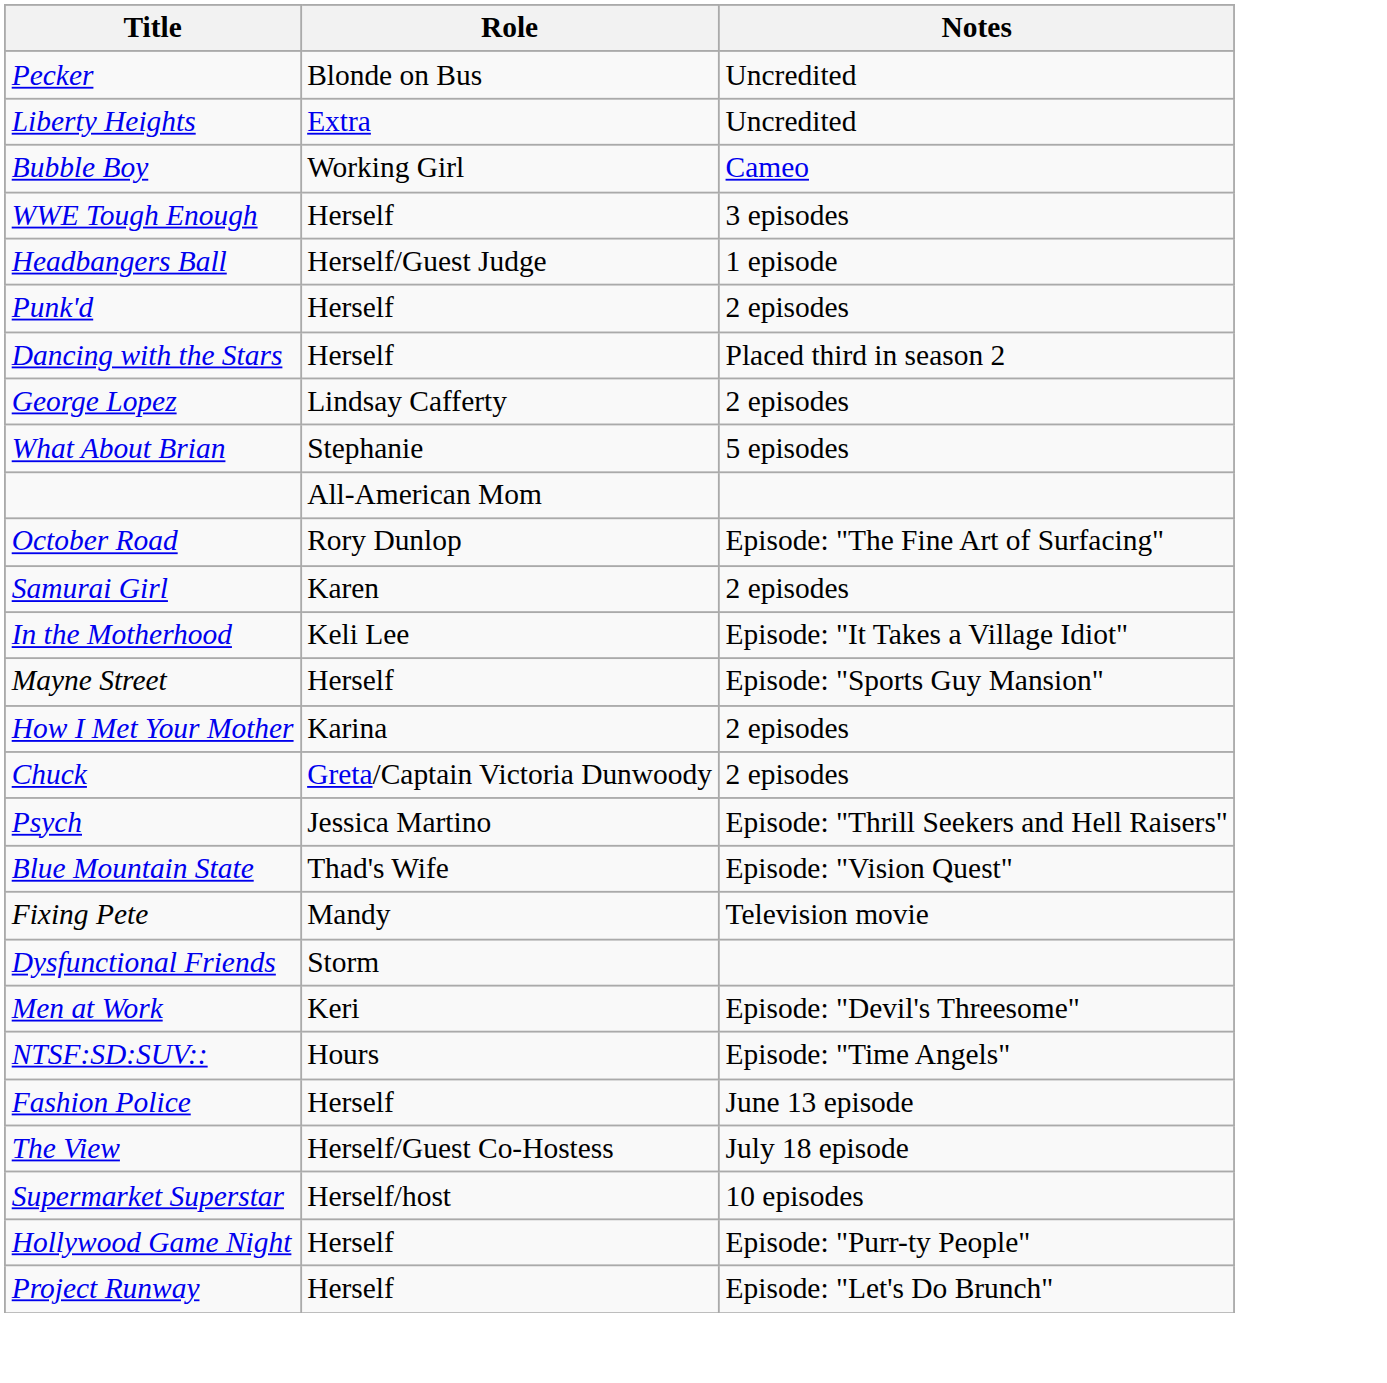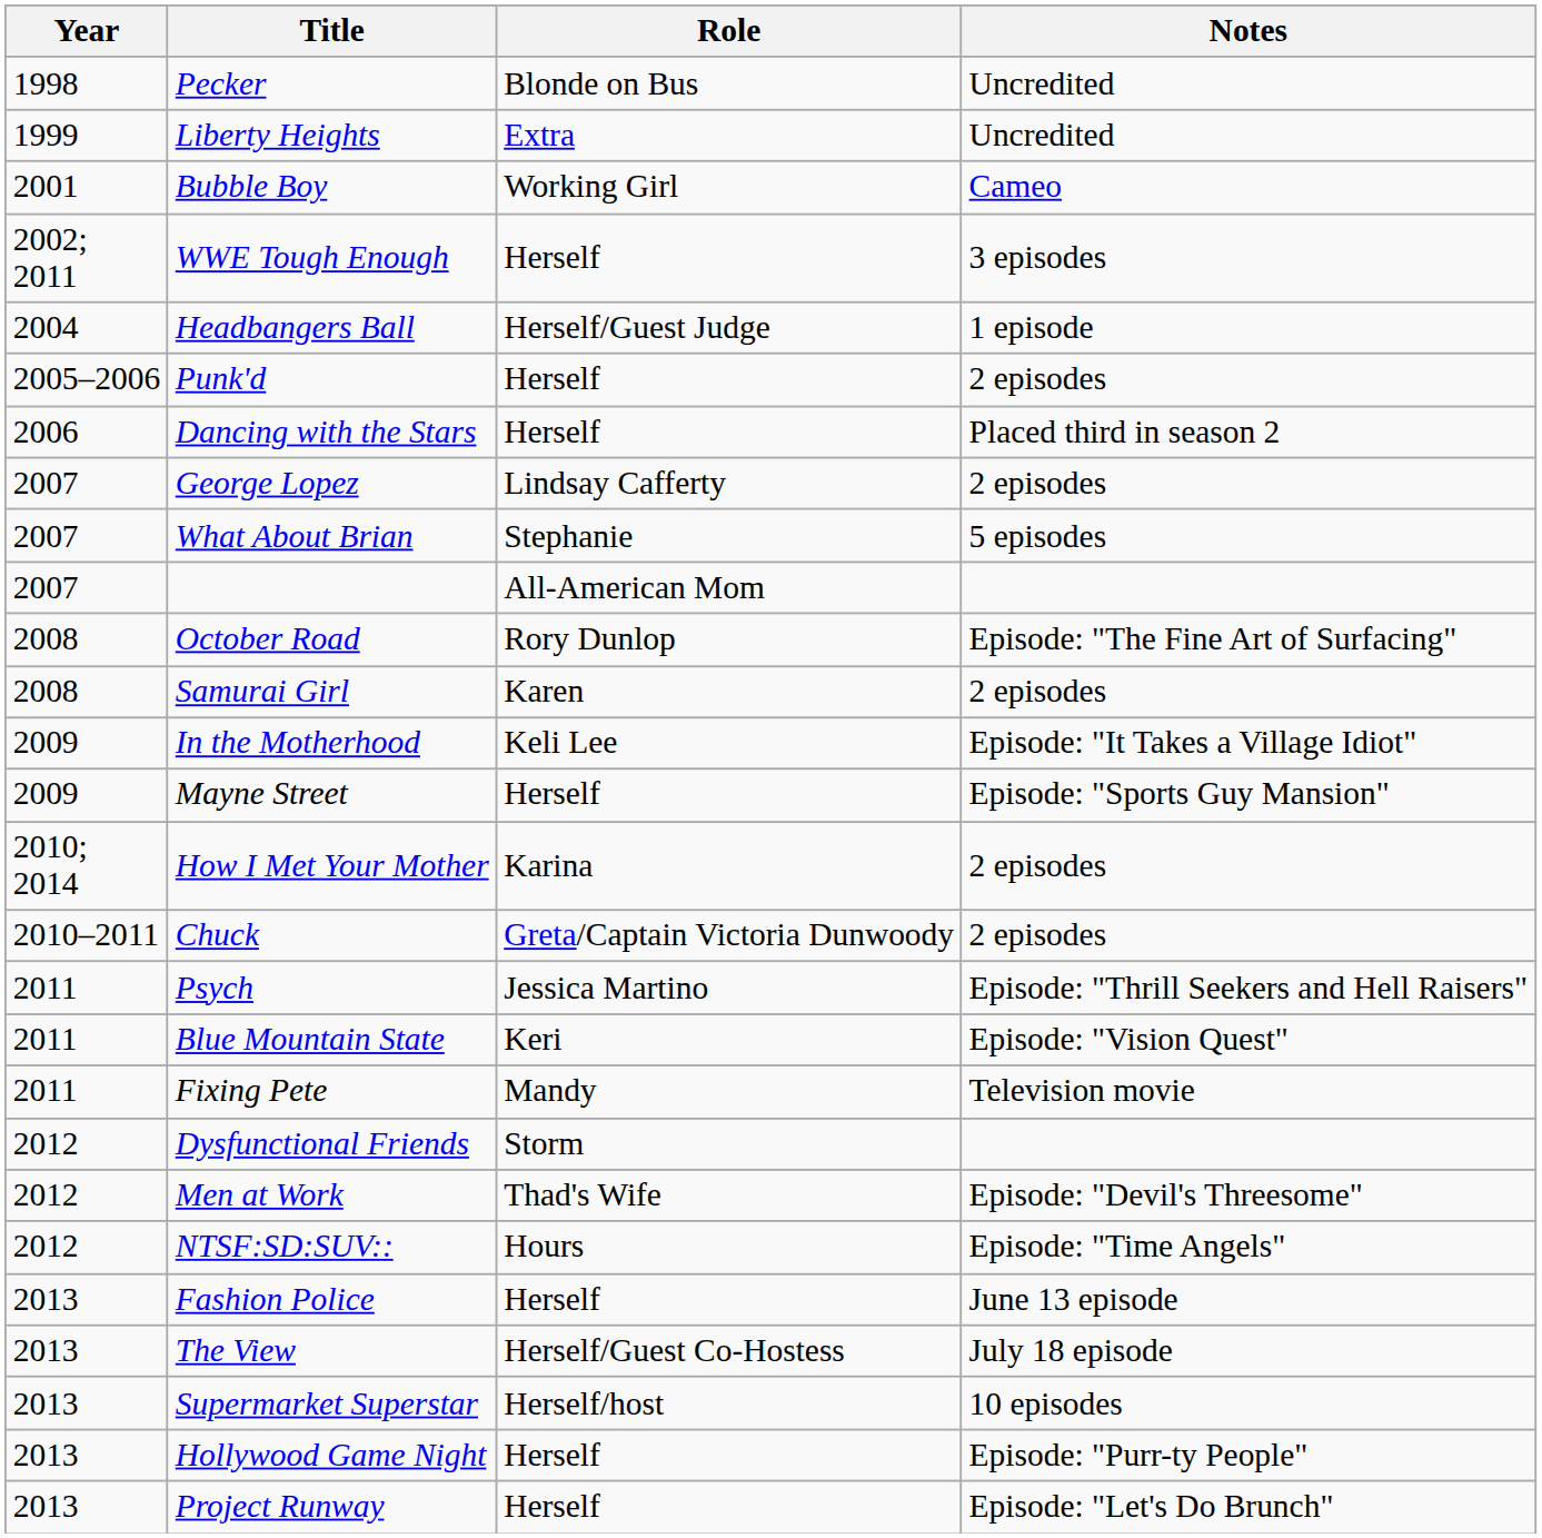+ column: Year | 1998 | 1999 | 2001 | 2002; 2011 | 2004 | 2005–2006 | 2006 | 2007 | 2007 | 2007 | 2008 | 2008 | 2009 | 2009 | 2010; 2014 | 2010–2011 | 2011 | 2011 | 2011 | 2012 | 2012 | 2012 | 2013 | 2013 | 2013 | 2013 | 2013
Blue Mountain State | Role: Thad's Wife -> Keri
Men at Work | Role: Keri -> Thad's Wife
